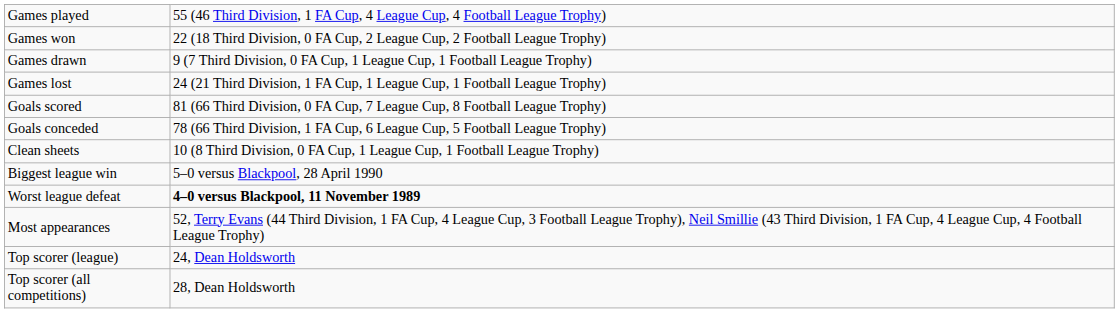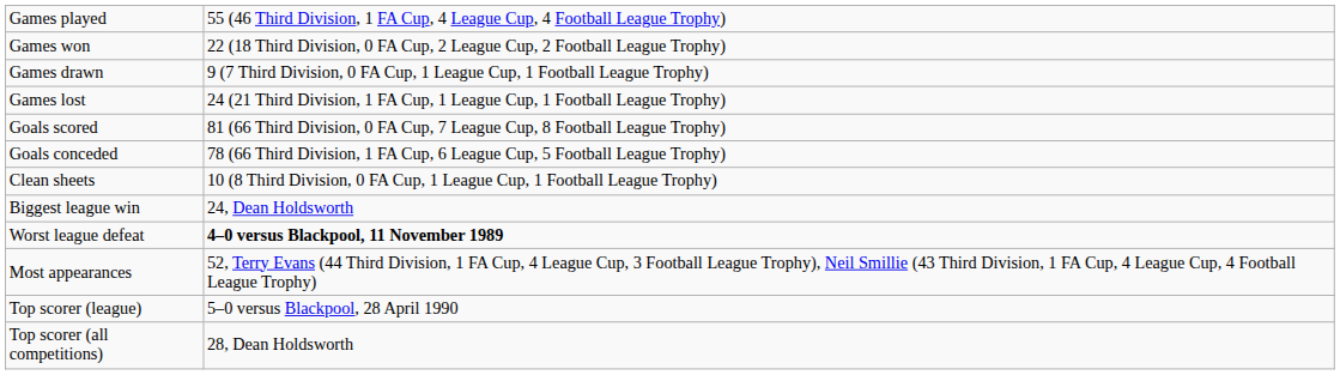Biggest league win | column 2: 5–0 versus Blackpool, 28 April 1990 -> 24, Dean Holdsworth
Top scorer (league) | column 2: 24, Dean Holdsworth -> 5–0 versus Blackpool, 28 April 1990
